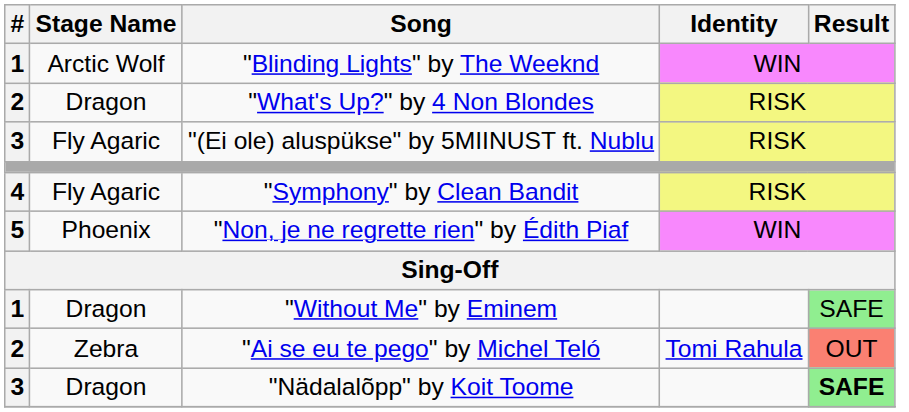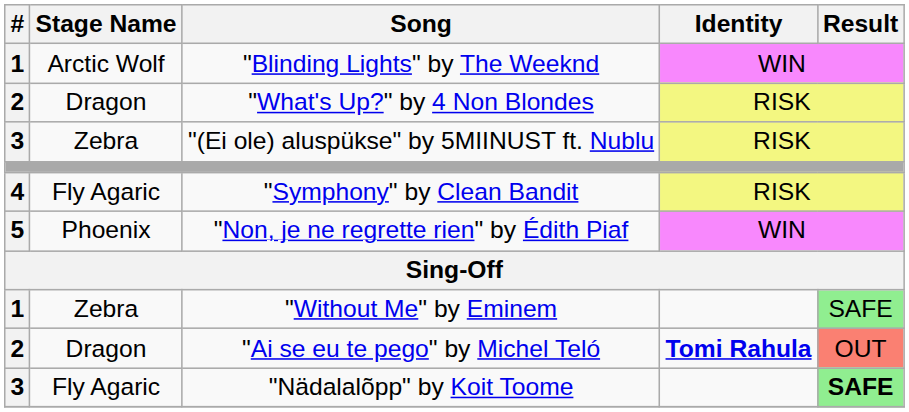"(Ei ole) aluspükse" by 5MIINUST ft. Nublu | Stage Name: Fly Agaric -> Zebra
"Without Me" by Eminem | Stage Name: Dragon -> Zebra
"Ai se eu te pego" by Michel Teló | Stage Name: Zebra -> Dragon
"Ai se eu te pego" by Michel Teló | Identity: normal -> bold
"Nädalalõpp" by Koit Toome | Stage Name: Dragon -> Fly Agaric
